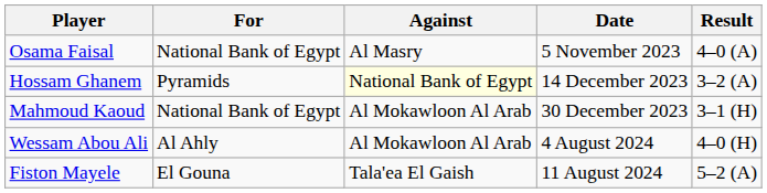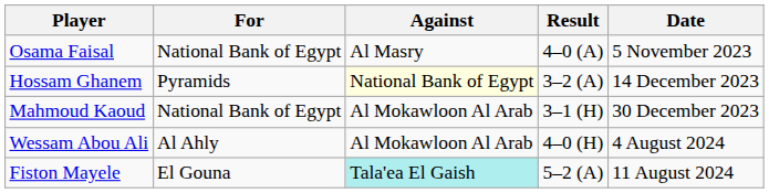columns swapped: Result <-> Date
Fiston Mayele | Against: no background -> paleturquoise background
